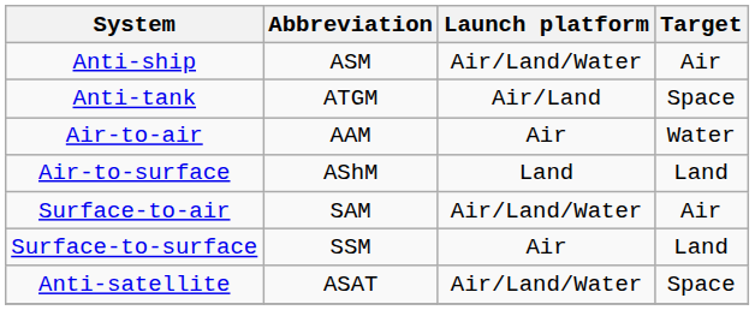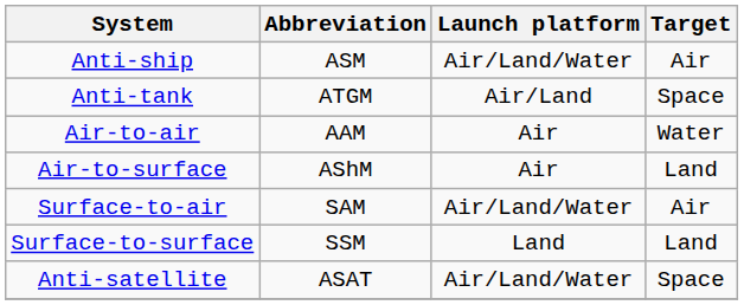Air-to-surface | Launch platform: Land -> Air
Surface-to-surface | Launch platform: Air -> Land
